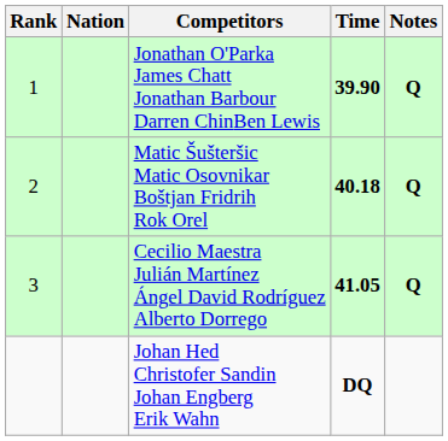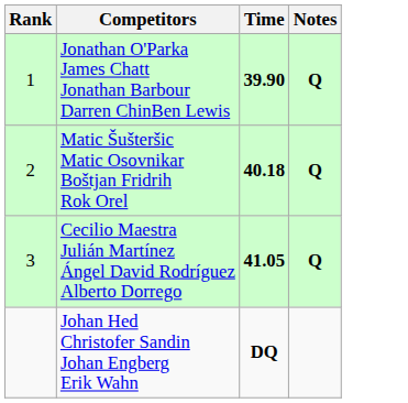- column: Nation
